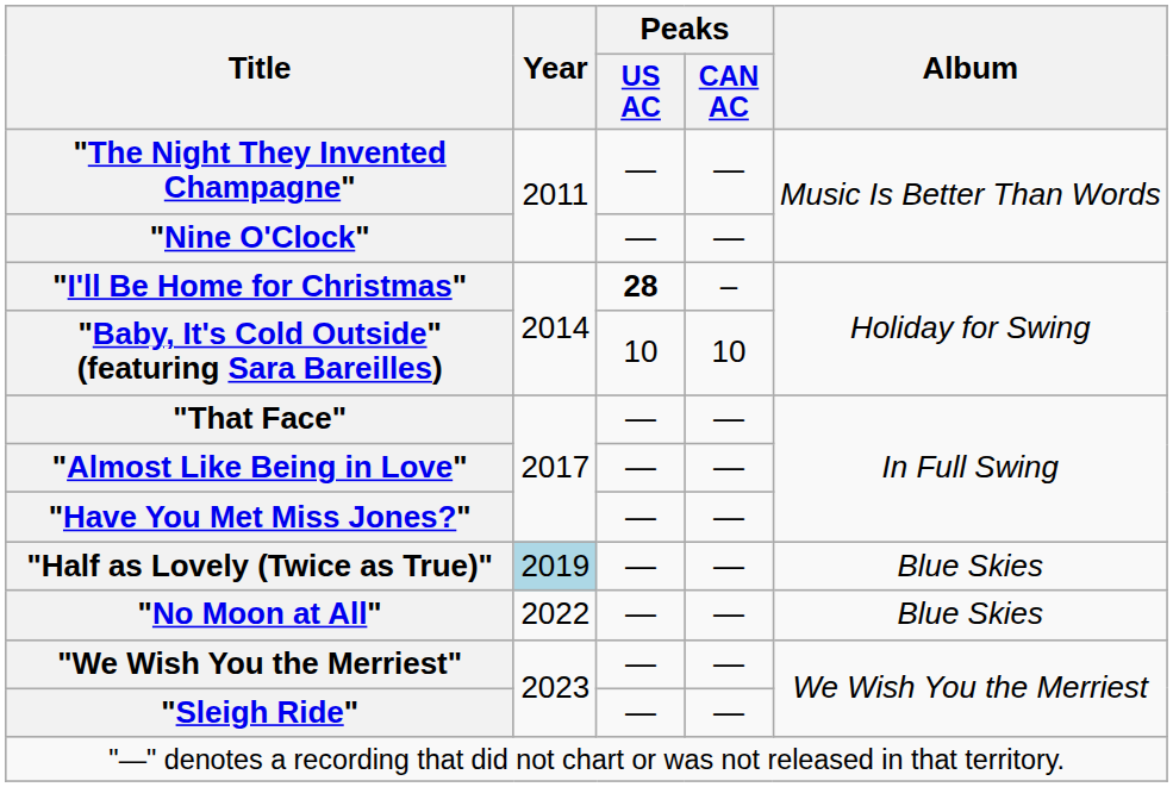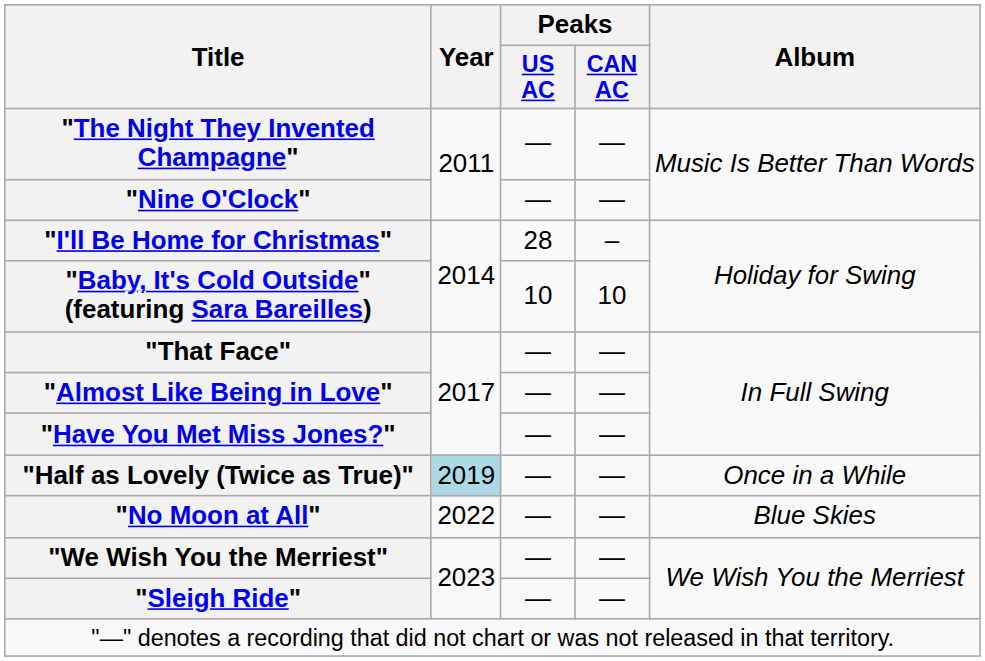"I'll Be Home for Christmas" | Peaks / US AC: bold -> normal
"Half as Lovely (Twice as True)" | column 5: Blue Skies -> Once in a While
